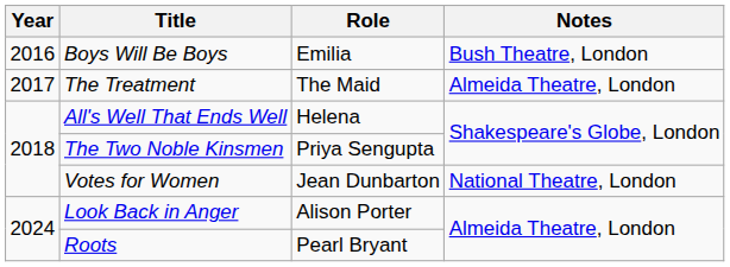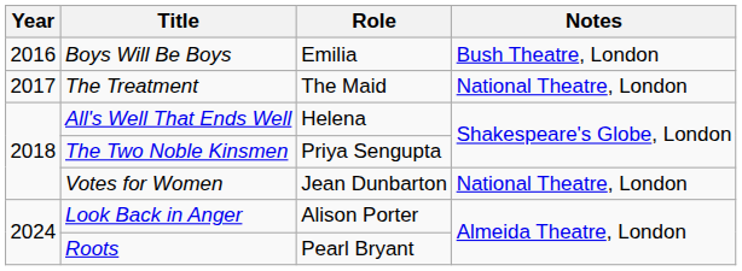The Treatment | Notes: Almeida Theatre, London -> National Theatre, London
